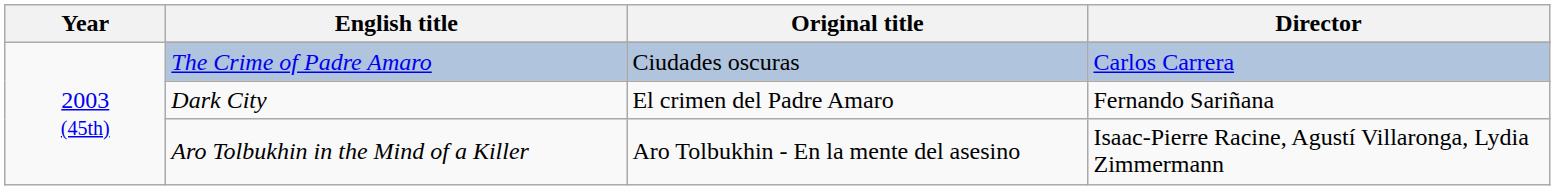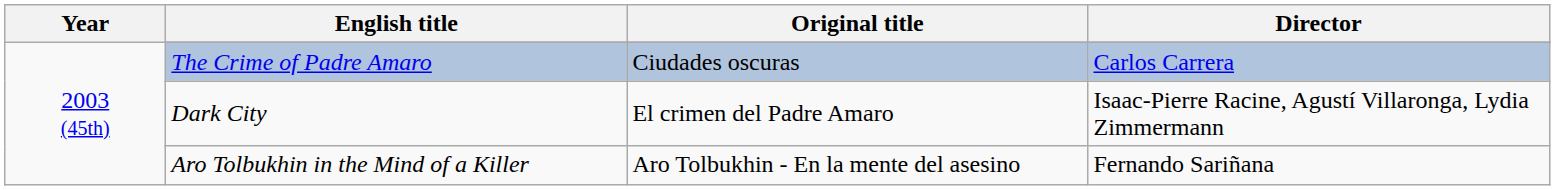Dark City | Director: Fernando Sariñana -> Isaac-Pierre Racine, Agustí Villaronga, Lydia Zimmermann
Aro Tolbukhin in the Mind of a Killer | Director: Isaac-Pierre Racine, Agustí Villaronga, Lydia Zimmermann -> Fernando Sariñana
